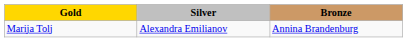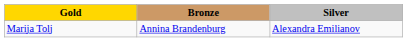columns swapped: Silver <-> Bronze
